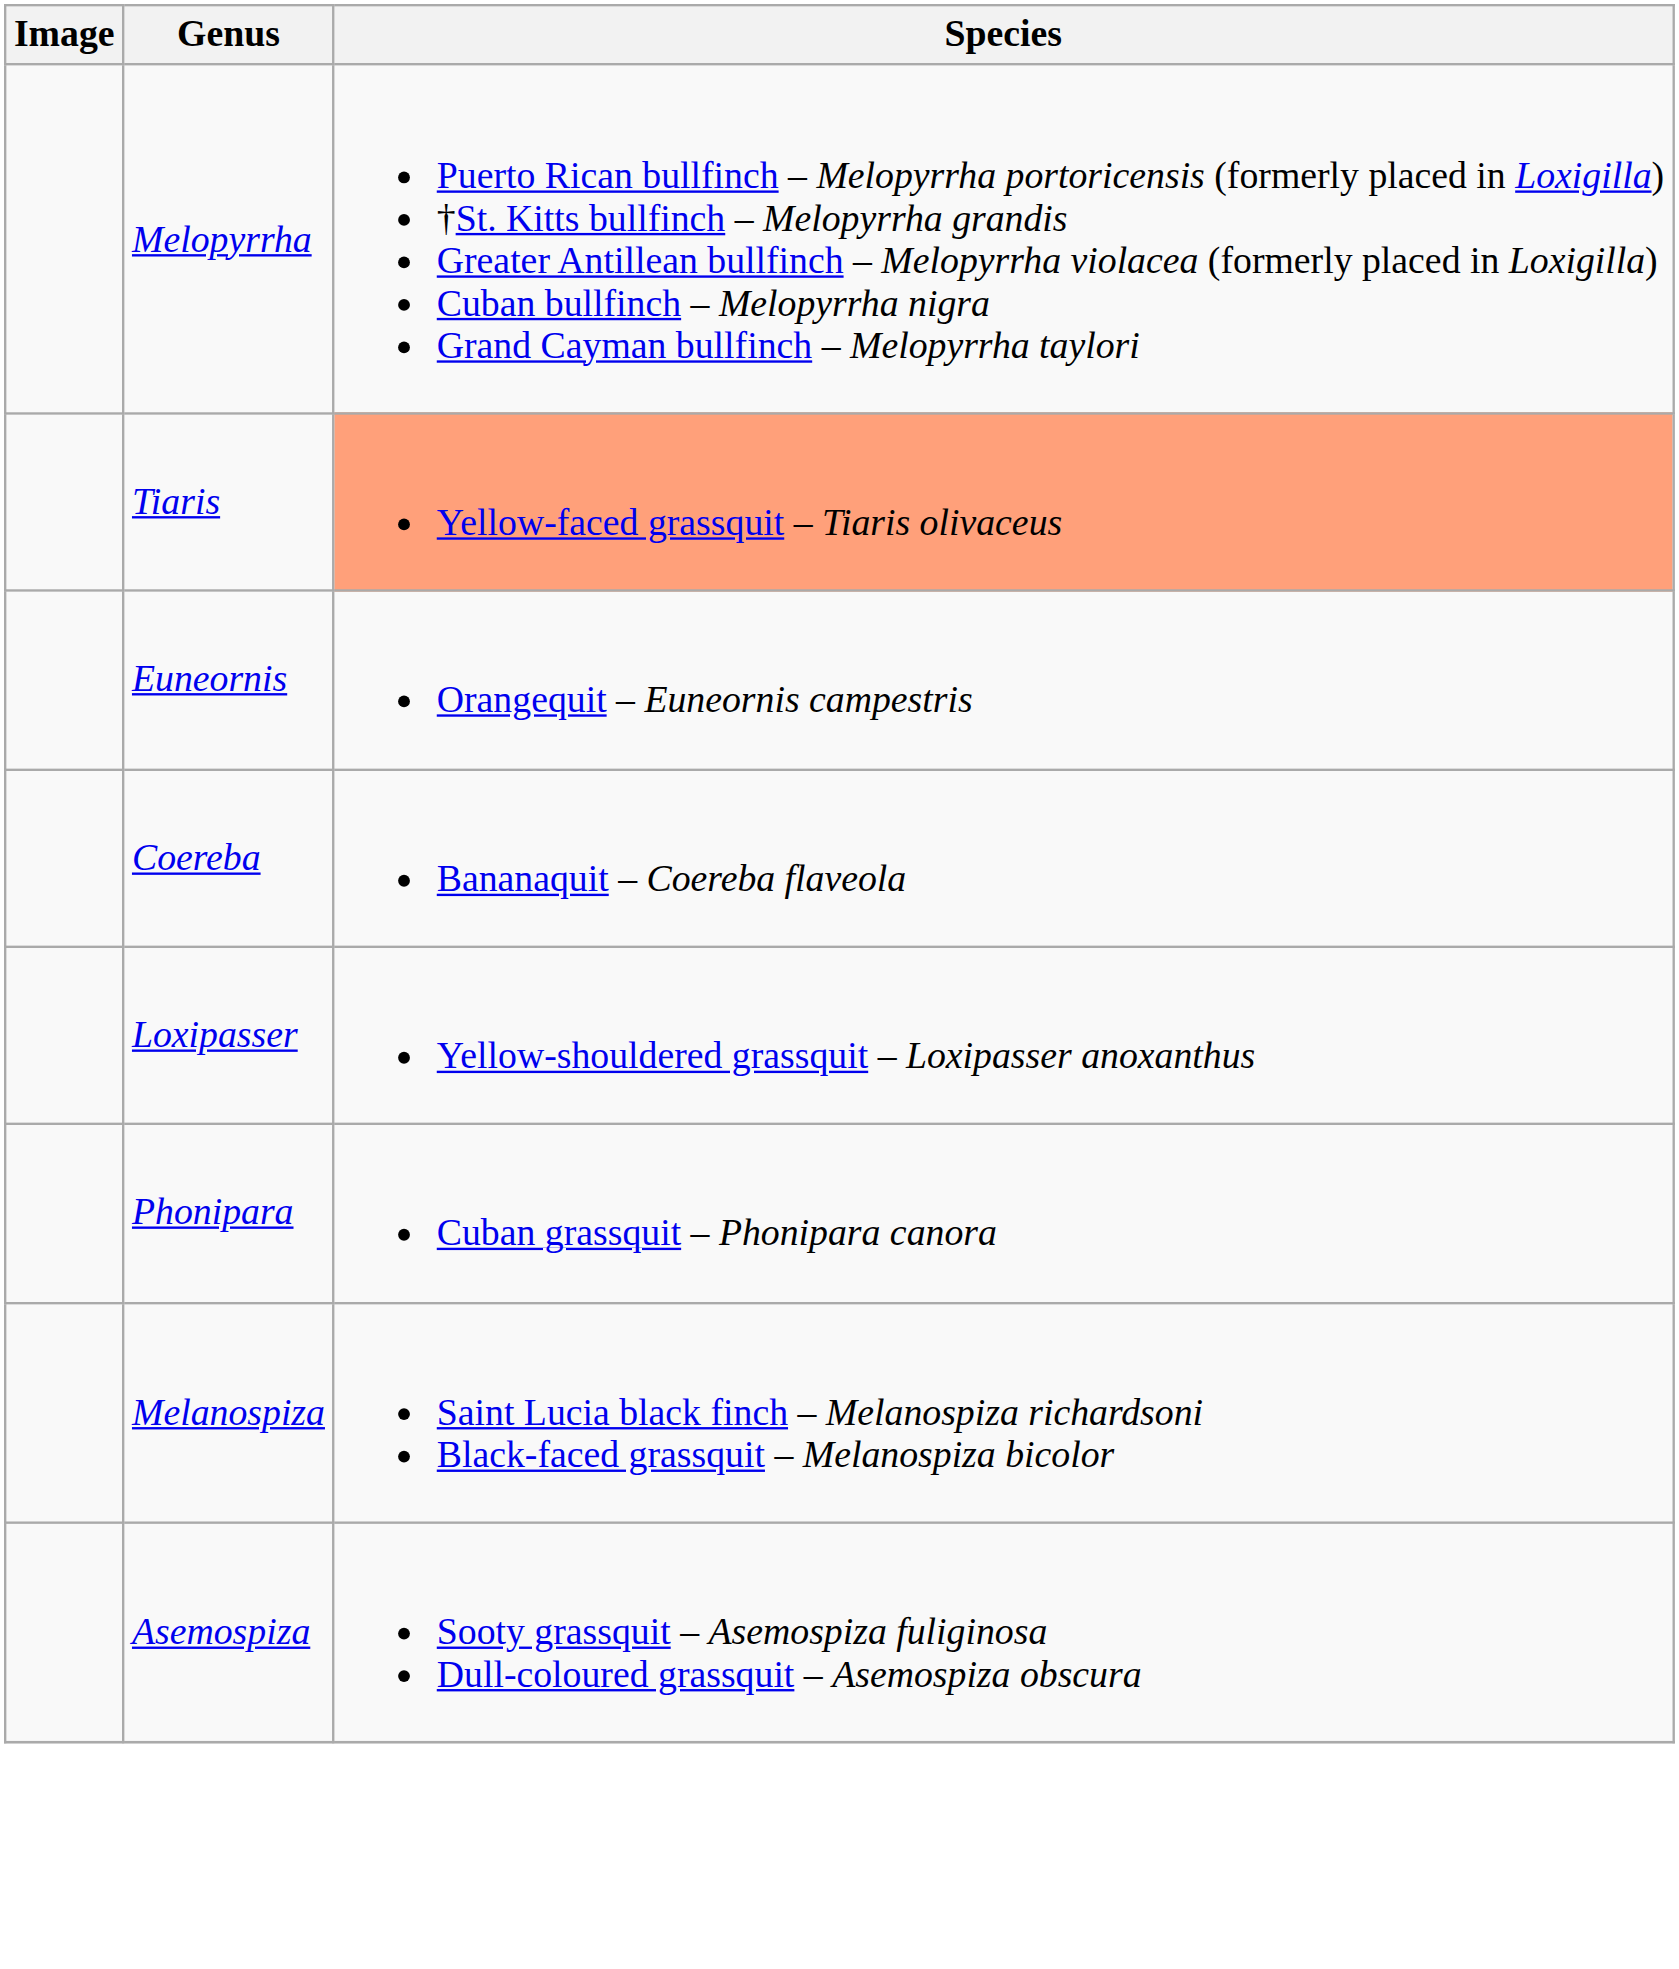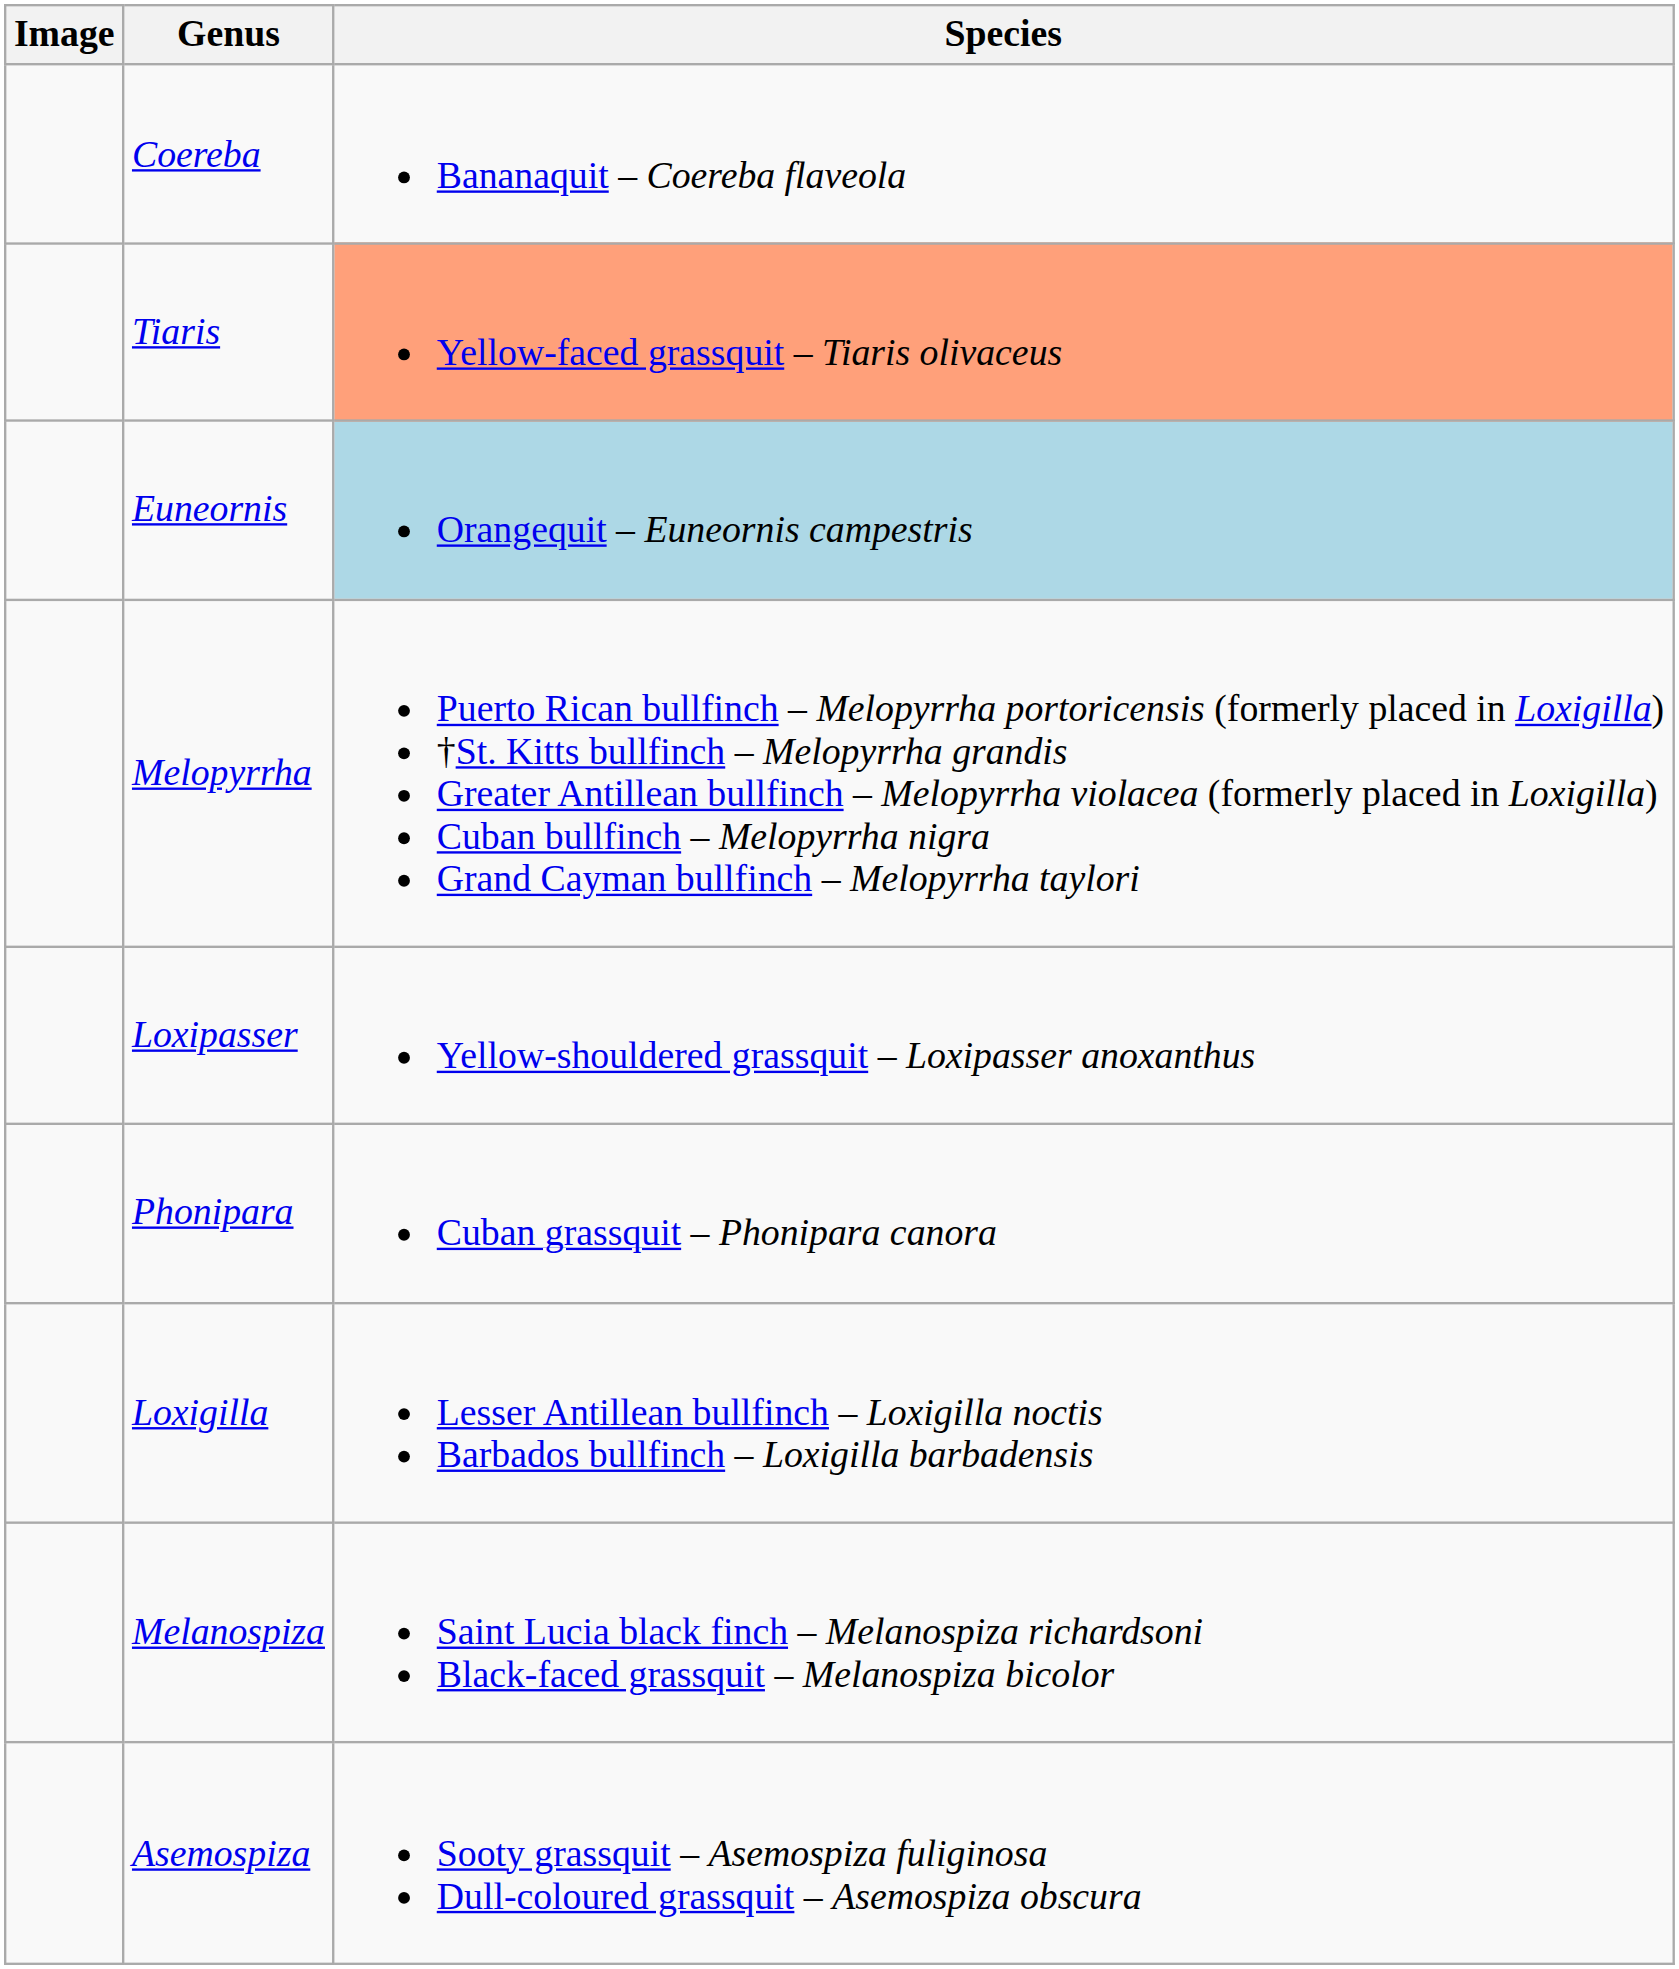rows swapped: Coereba <-> Melopyrrha
Euneornis | Species: no background -> lightblue background
+ row: Loxigilla | Lesser Antillean bullfinch – Loxigilla noctis Barbados bullfinch – Loxigilla barbadensis
